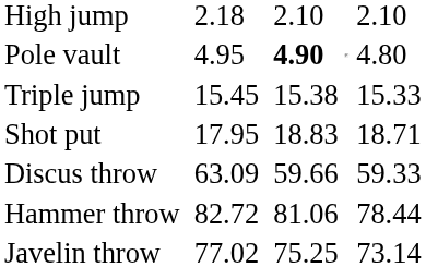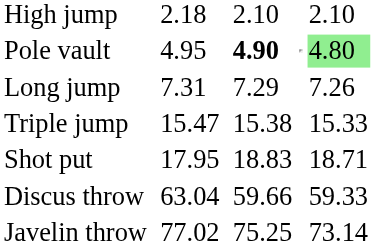Pole vault | column 7: no background -> lightgreen background
+ row: Long jump | 7.31 | 7.29 | 7.26
Triple jump | column 3: 15.45 -> 15.47
Discus throw | column 3: 63.09 -> 63.04
- row: Hammer throw | 82.72 | 81.06 | 78.44
